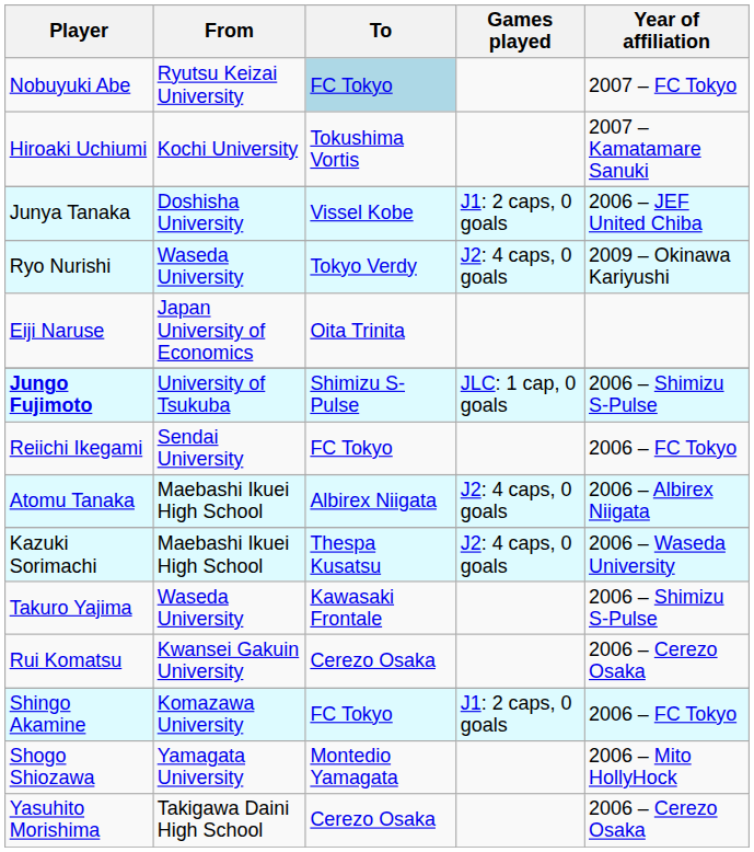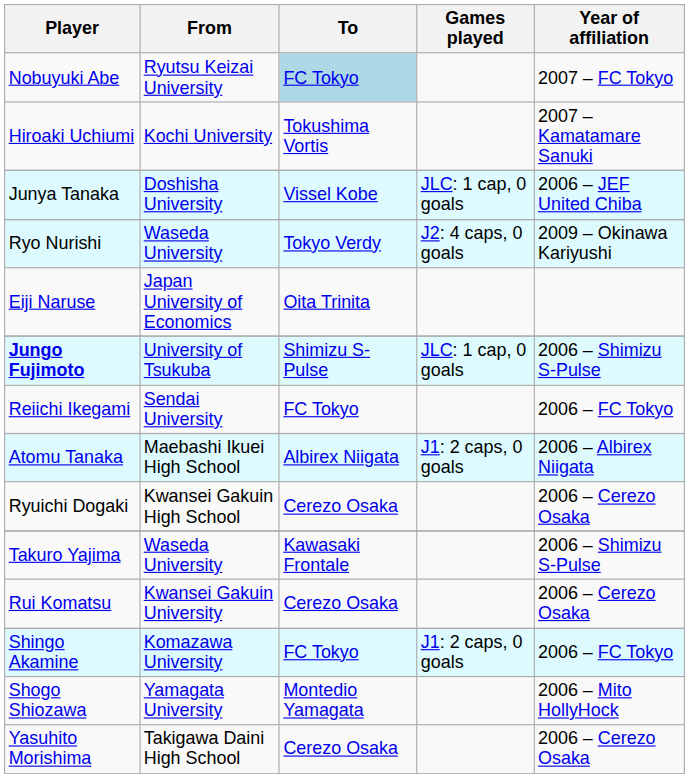Junya Tanaka | Games played: J1: 2 caps, 0 goals -> JLC: 1 cap, 0 goals
Atomu Tanaka | Games played: J2: 4 caps, 0 goals -> J1: 2 caps, 0 goals
+ row: Ryuichi Dogaki | Kwansei Gakuin High School | Cerezo Osaka | 2006 – Cerezo Osaka
- row: Kazuki Sorimachi | Maebashi Ikuei High School | Thespa Kusatsu | J2: 4 caps, 0 goals | 2006 – Waseda University
